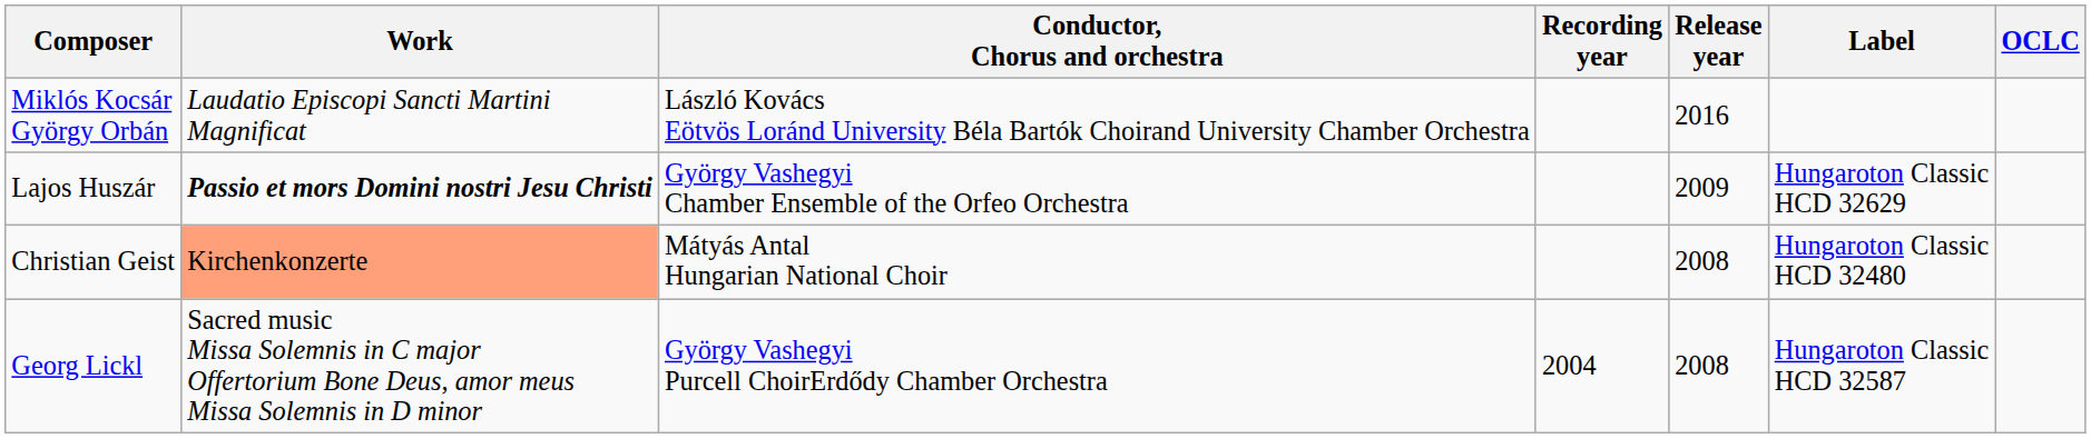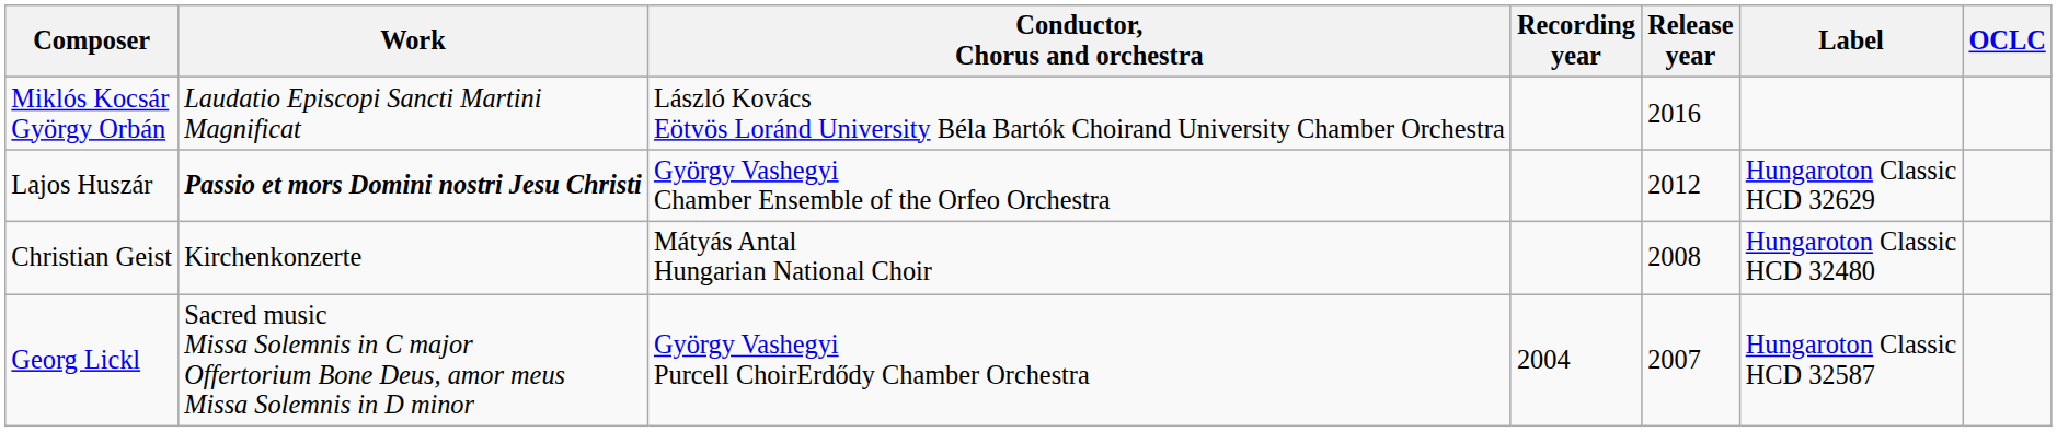Lajos Huszár | Release year: 2009 -> 2012
Christian Geist | Work: lightsalmon background -> no background
Georg Lickl | Release year: 2008 -> 2007
